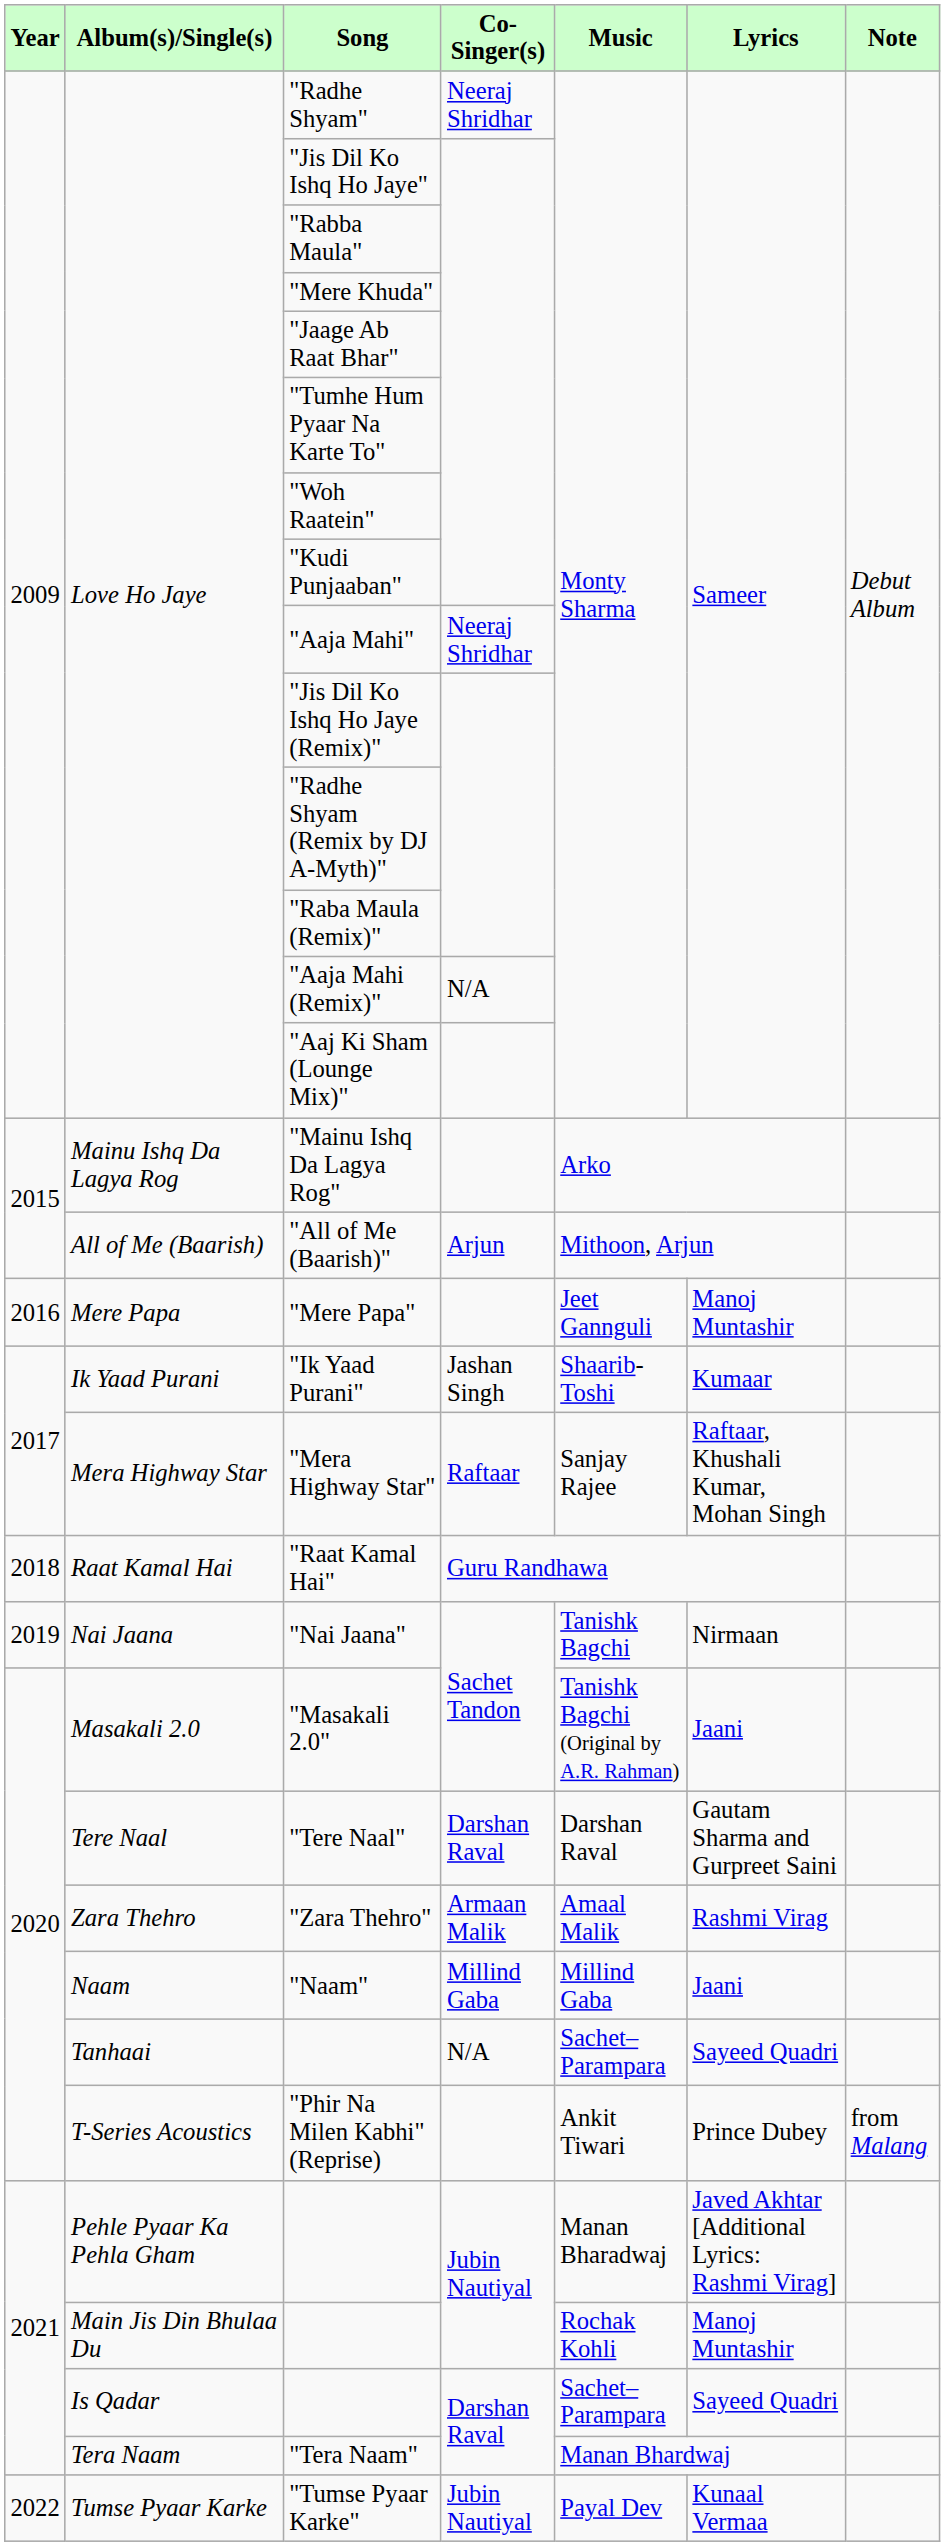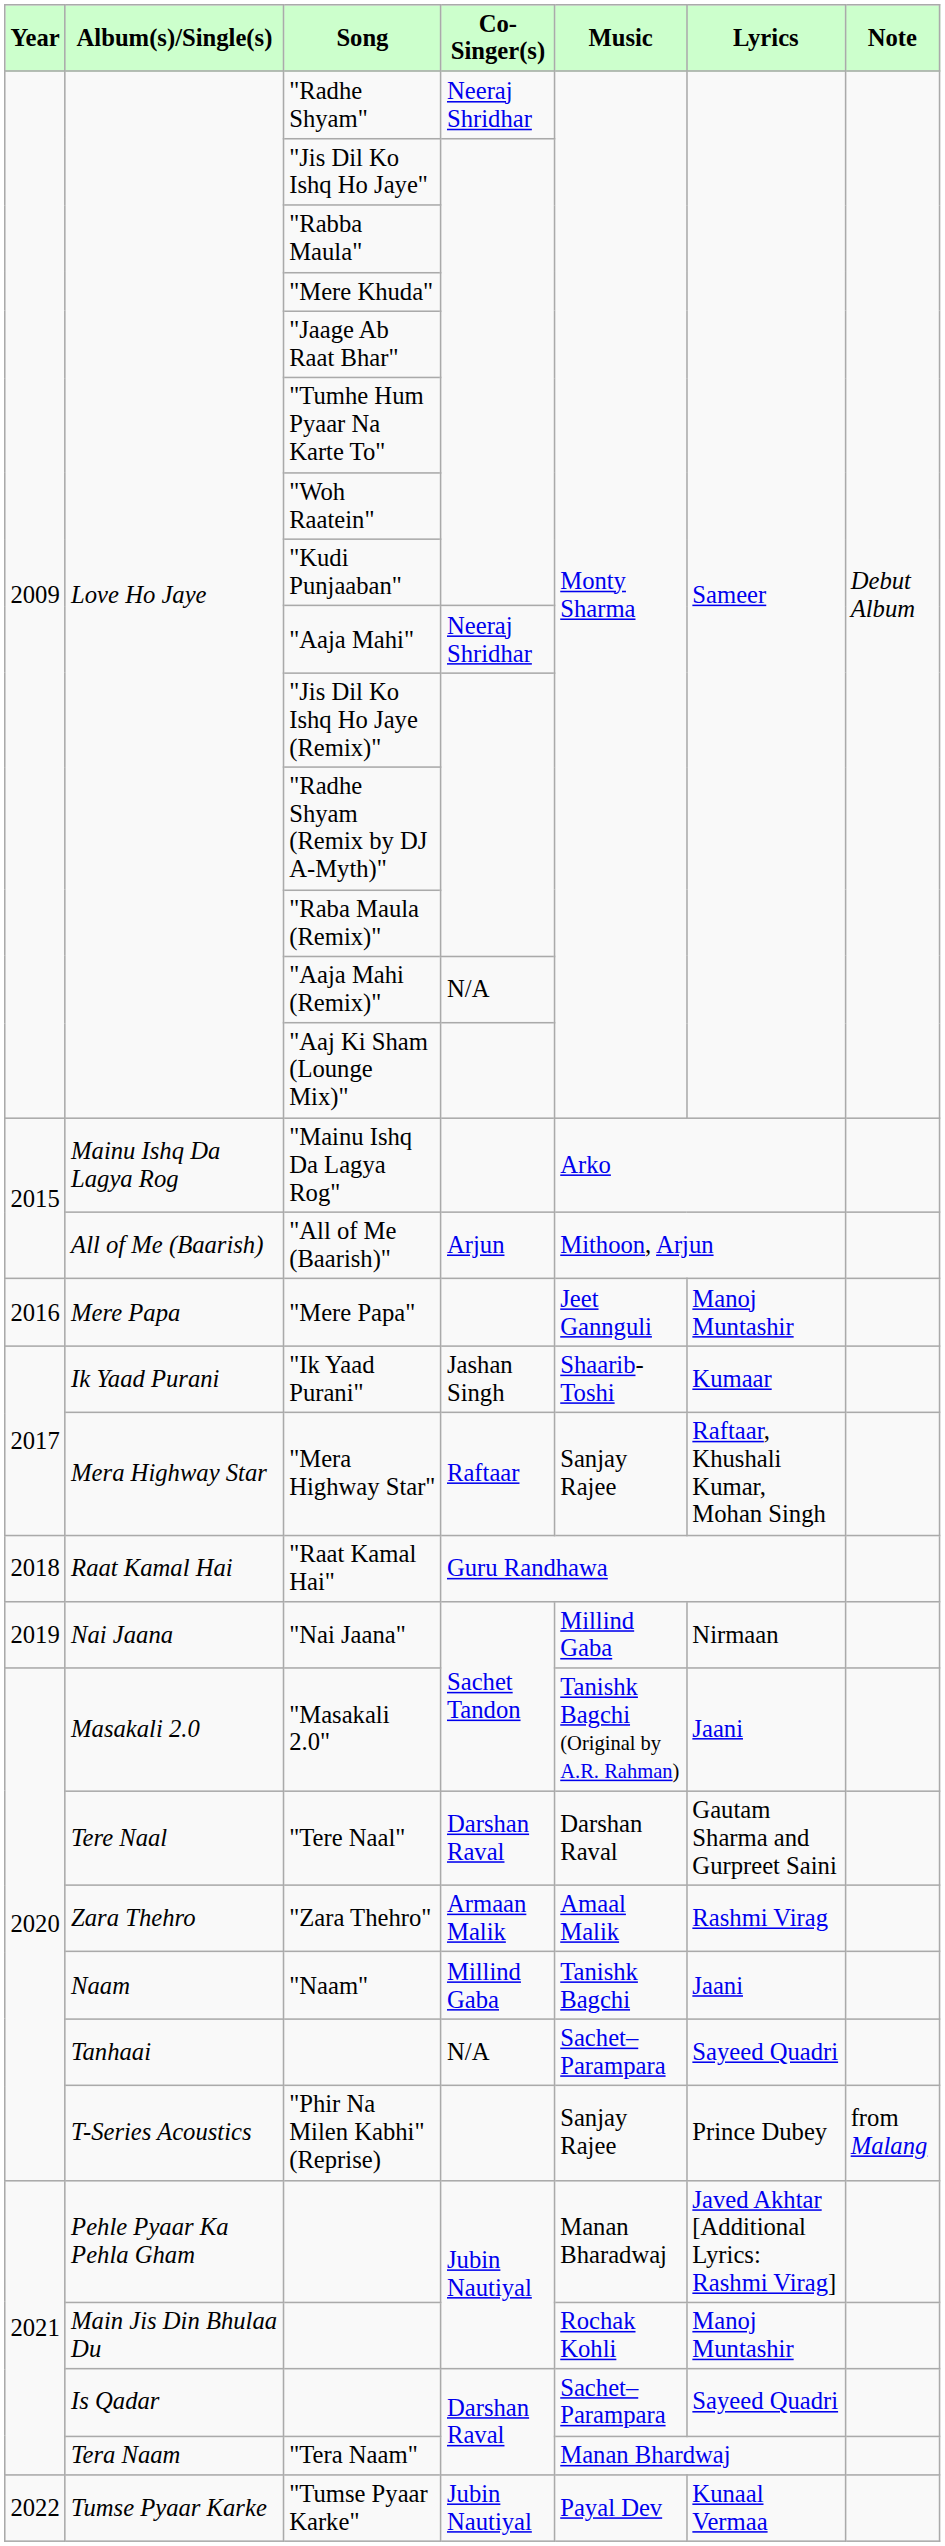"Nai Jaana" | Music: Tanishk Bagchi -> Millind Gaba
"Naam" | Music: Millind Gaba -> Tanishk Bagchi
"Phir Na Milen Kabhi" (Reprise) | Music: Ankit Tiwari -> Sanjay Rajee
